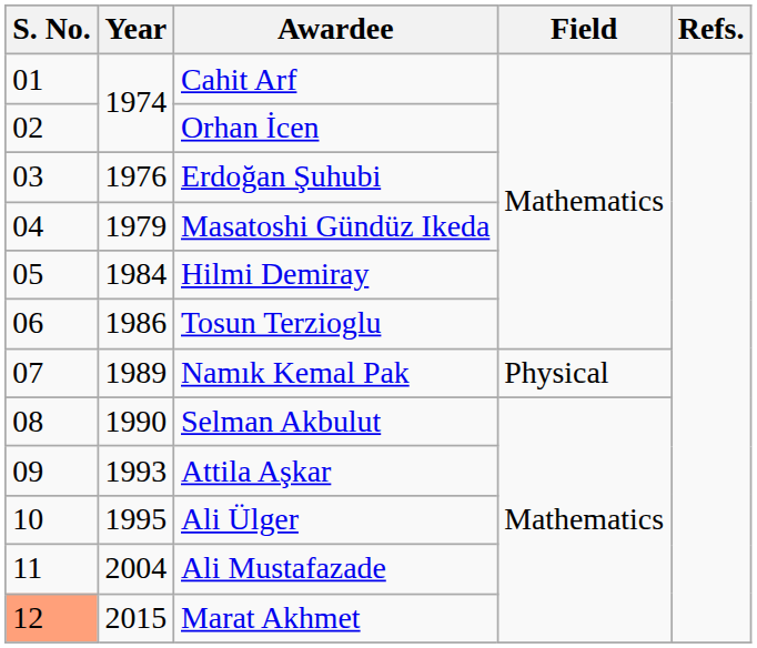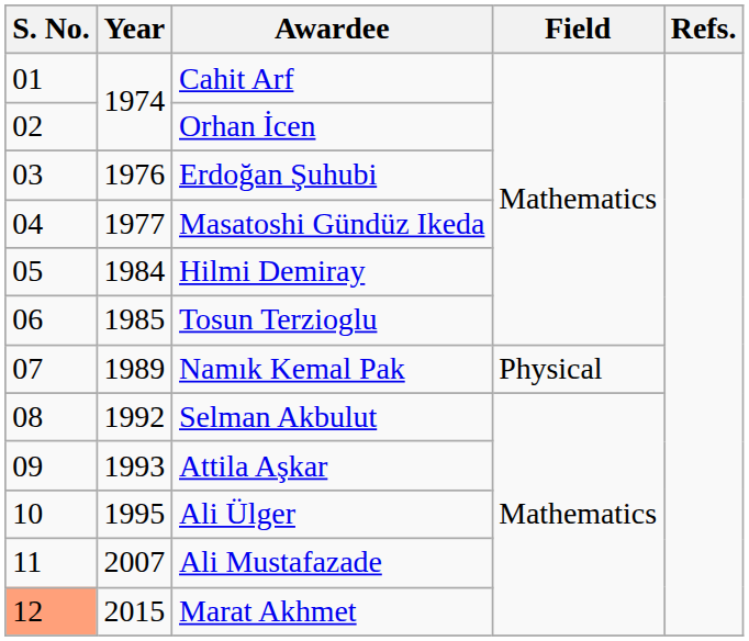Masatoshi Gündüz Ikeda | Year: 1979 -> 1977
Tosun Terzioglu | Year: 1986 -> 1985
Selman Akbulut | Year: 1990 -> 1992
Ali Mustafazade | Year: 2004 -> 2007
